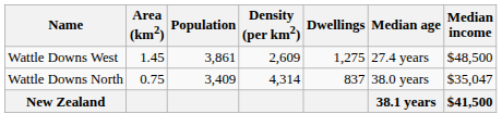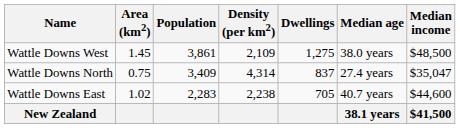Wattle Downs West | Density (per km2): 2,609 -> 2,109
Wattle Downs West | Median age: 27.4 years -> 38.0 years
Wattle Downs North | Median age: 38.0 years -> 27.4 years
+ row: Wattle Downs East | 1.02 | 2,283 | 2,238 | 705 | 40.7 years | $44,600
